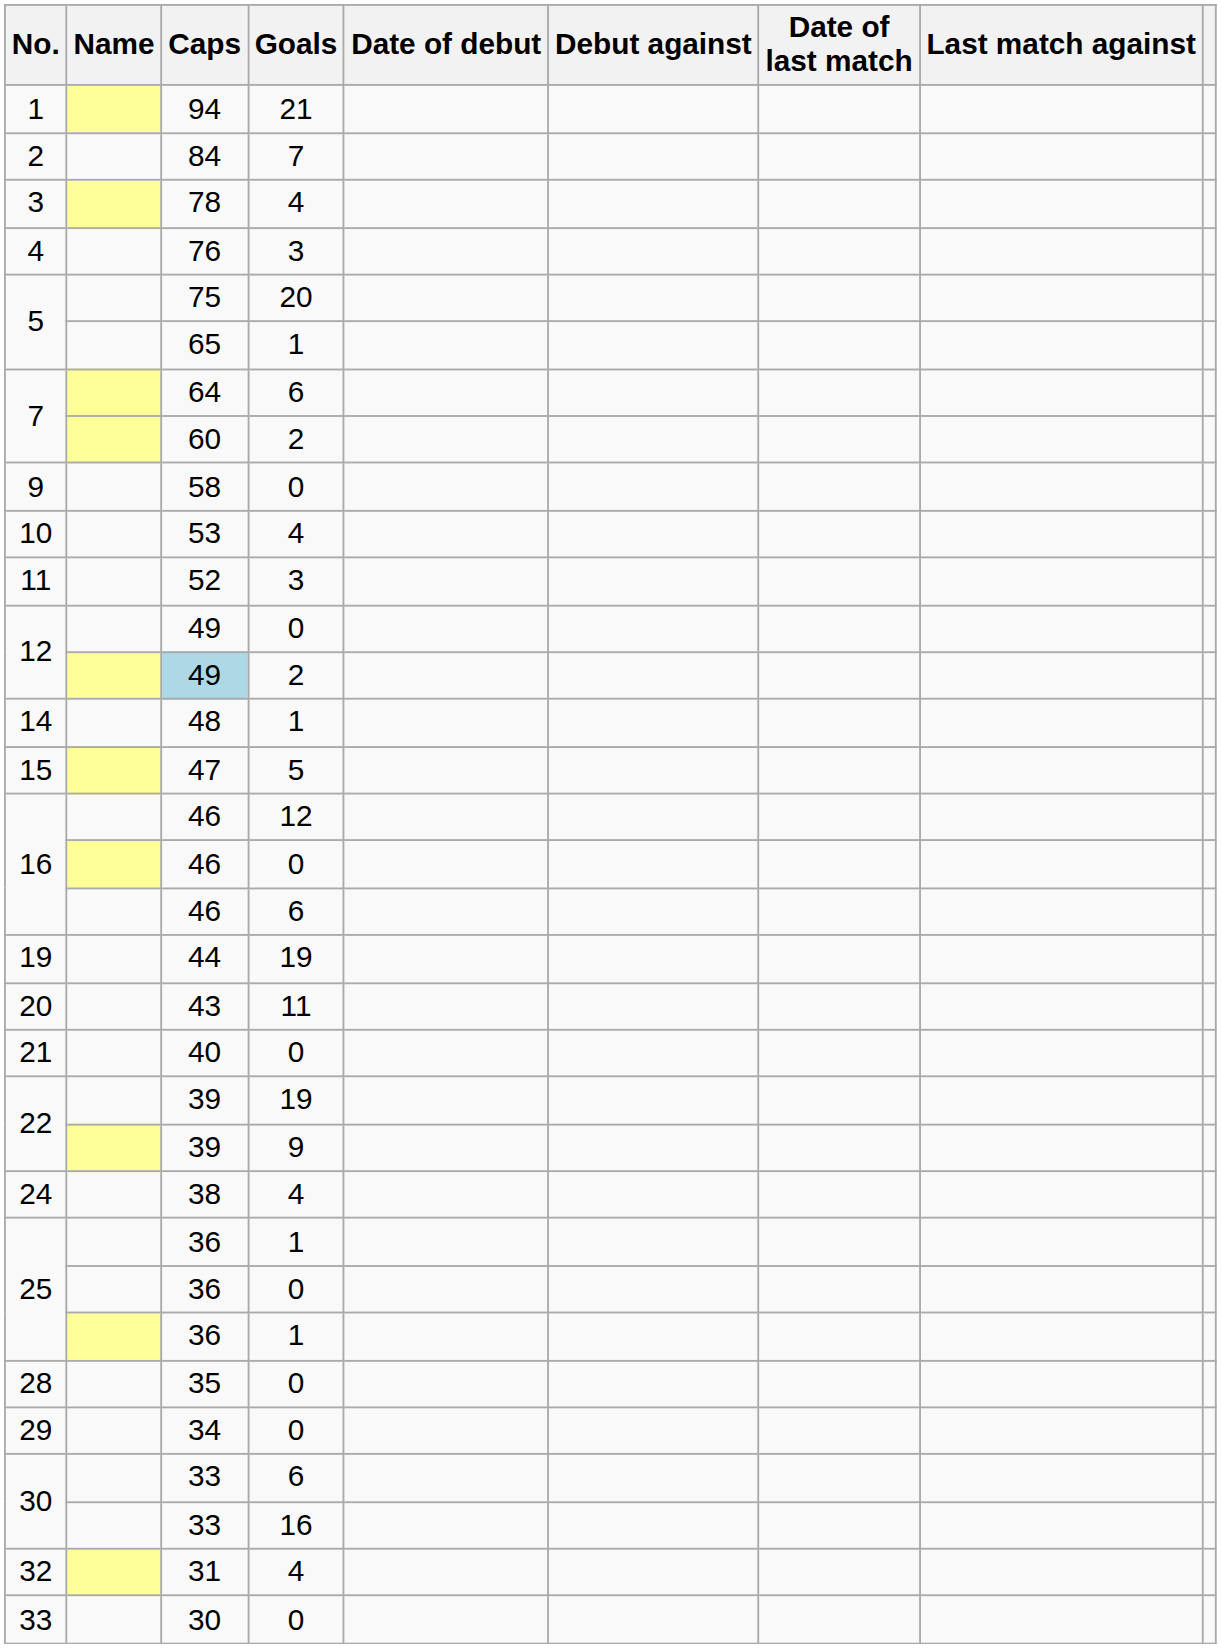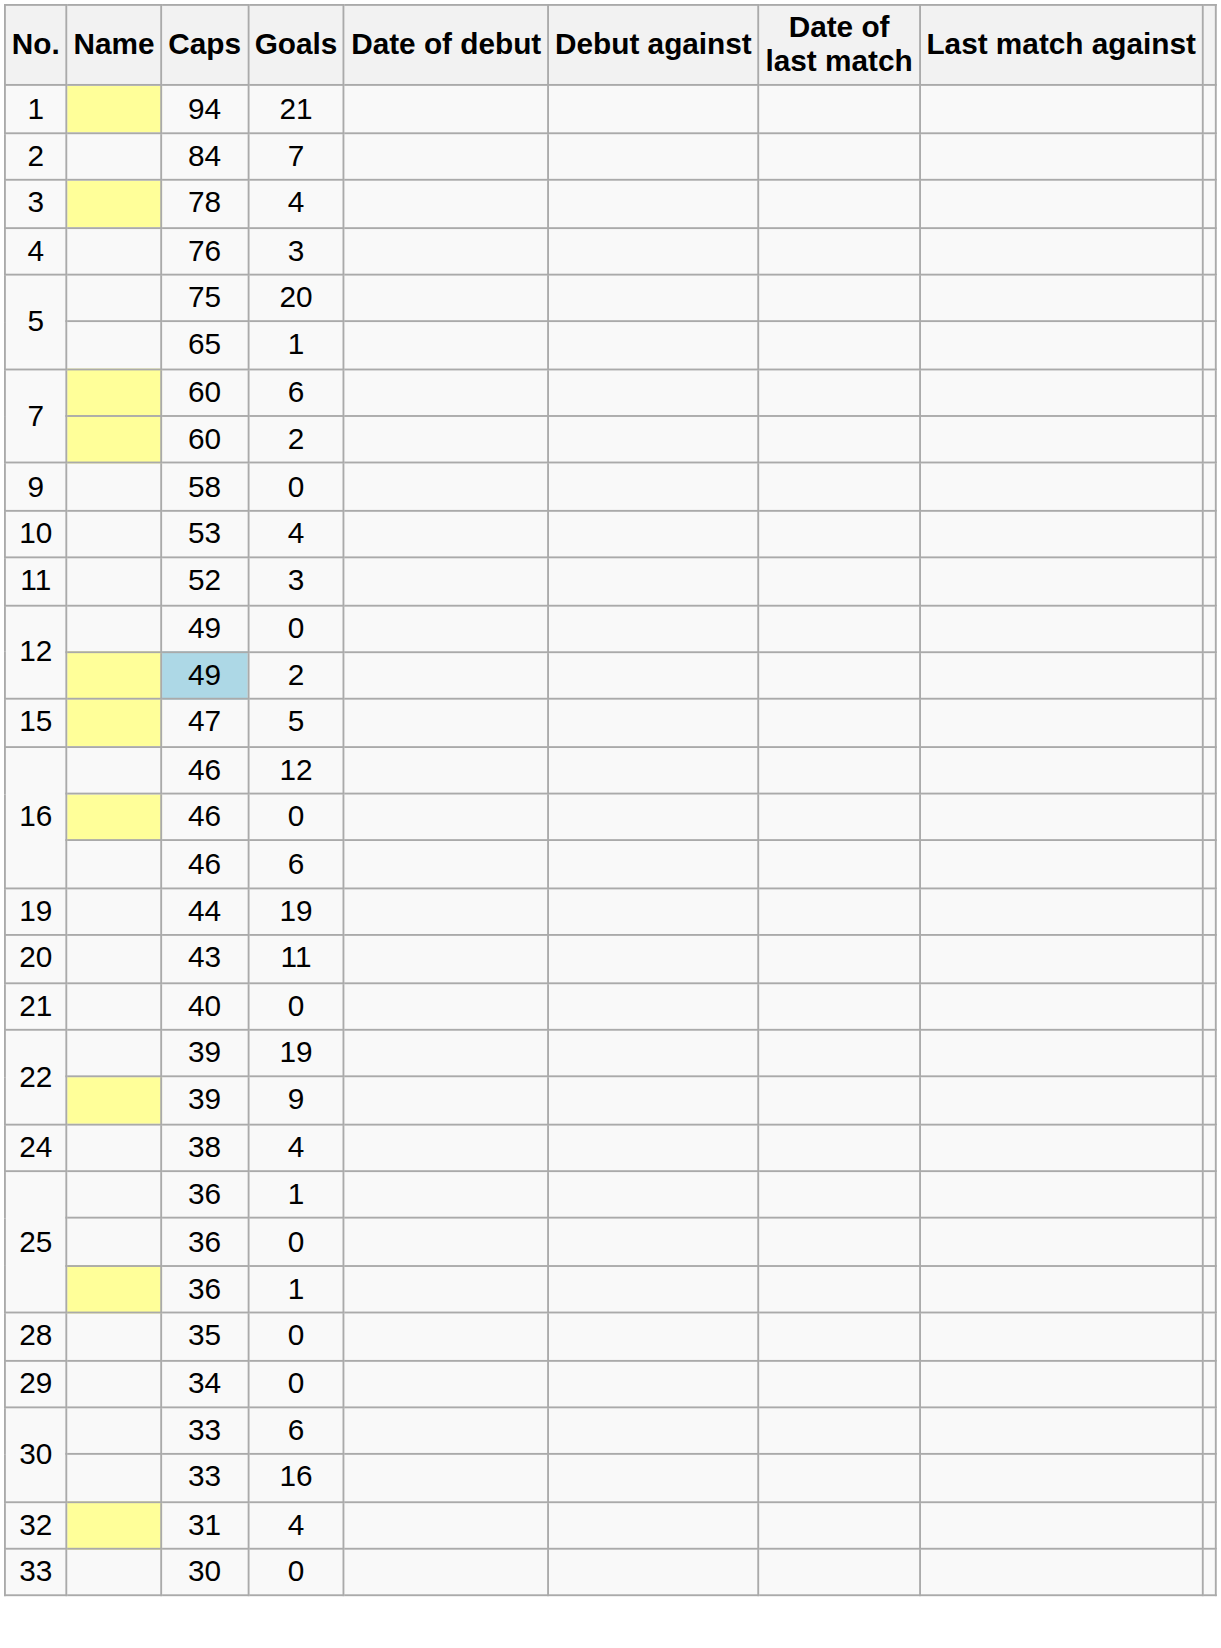7 / 6 | Caps: 64 -> 60
- row: 14 | 48 | 1
